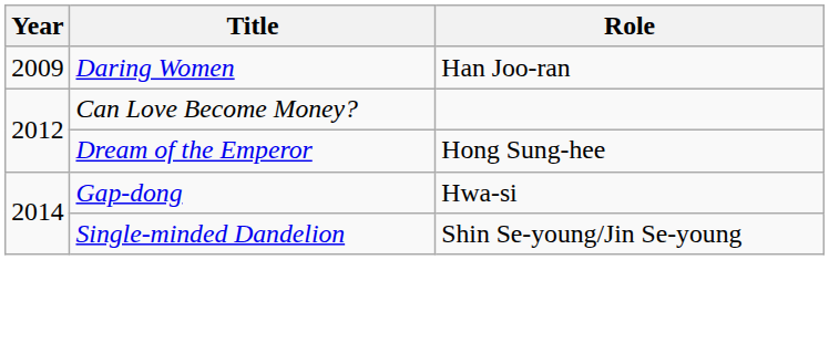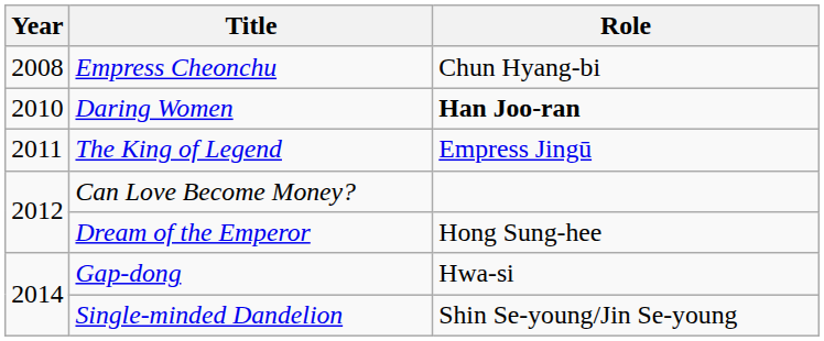+ row: 2008 | Empress Cheonchu | Chun Hyang-bi
Daring Women | Year: 2009 -> 2010
Daring Women | Role: normal -> bold
+ row: 2011 | The King of Legend | Empress Jingū
